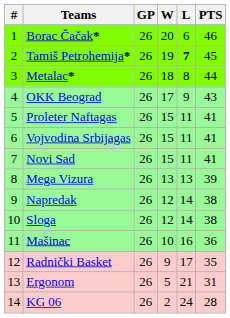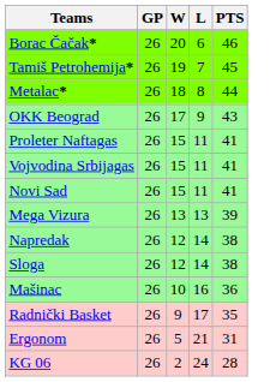- column: # | 1 | 2 | 3 | 4 | 5 | 6 | 7 | 8 | 9 | 10 | 11 | 12 | 13 | 14
Tamiš Petrohemija* | L: bold -> normal
